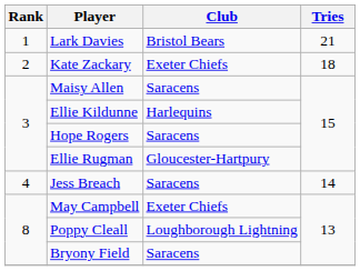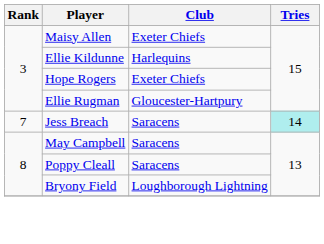- row: 1 | Lark Davies | Bristol Bears | 21
- row: 2 | Kate Zackary | Exeter Chiefs | 18
Maisy Allen | Club: Saracens -> Exeter Chiefs
Hope Rogers | Club: Saracens -> Exeter Chiefs
Jess Breach | Rank: 4 -> 7
Jess Breach | Tries: no background -> paleturquoise background
May Campbell | Club: Exeter Chiefs -> Saracens
Poppy Cleall | Club: Loughborough Lightning -> Saracens
Bryony Field | Club: Saracens -> Loughborough Lightning
